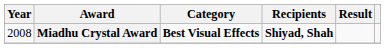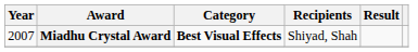Miadhu Crystal Award | Year: 2008 -> 2007
Miadhu Crystal Award | Recipients: bold -> normal
